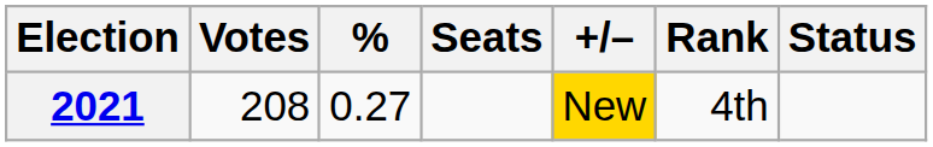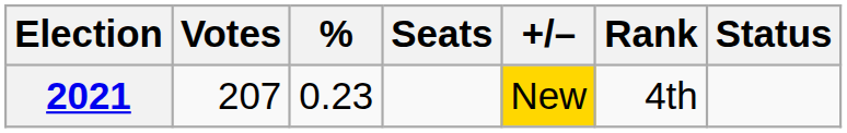2021 | Votes: 208 -> 207
2021 | %: 0.27 -> 0.23
